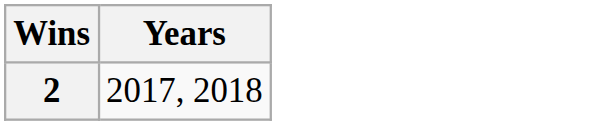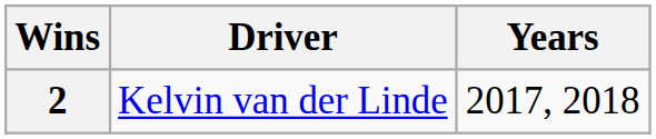+ column: Driver | Kelvin van der Linde
